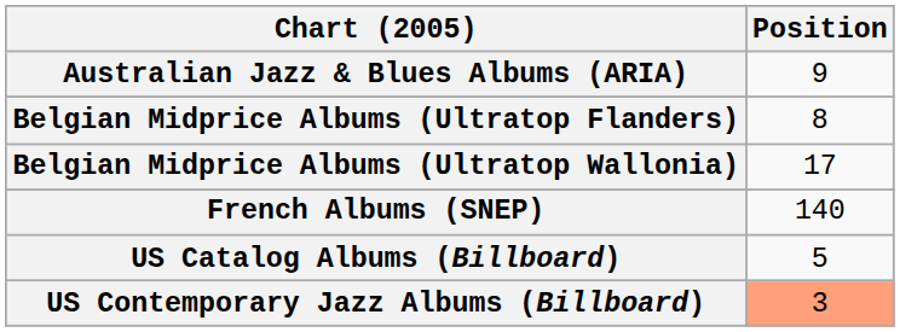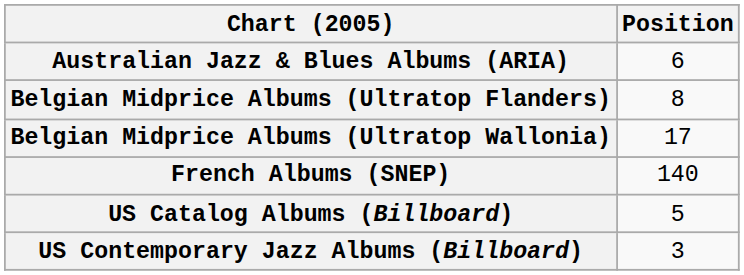Australian Jazz & Blues Albums (ARIA) | Position: 9 -> 6
US Contemporary Jazz Albums (Billboard) | Position: lightsalmon background -> no background
